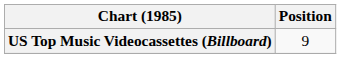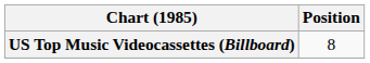US Top Music Videocassettes (Billboard) | Position: 9 -> 8
